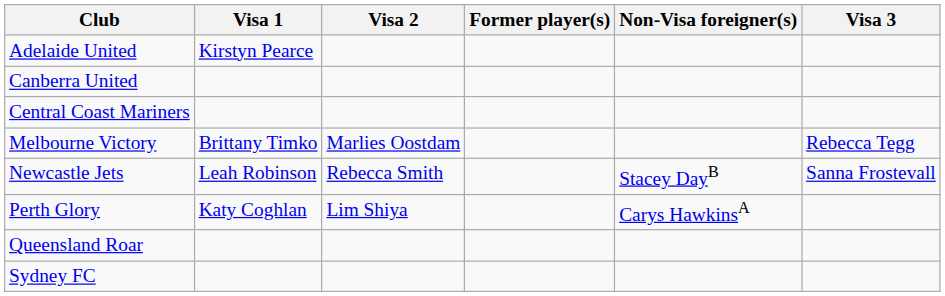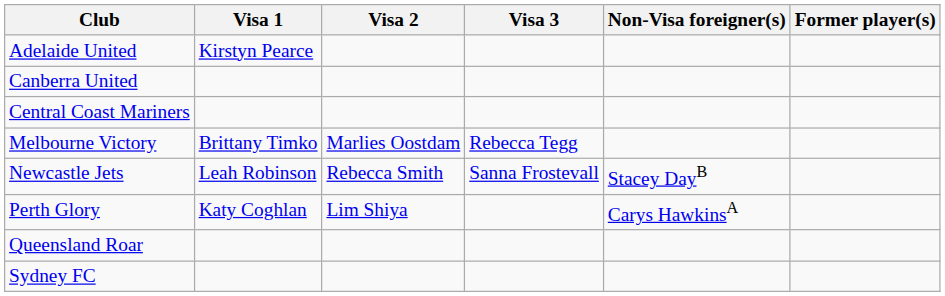columns swapped: Visa 3 <-> Former player(s)
